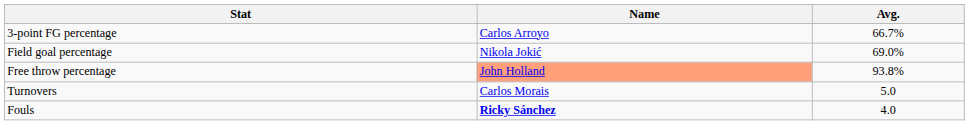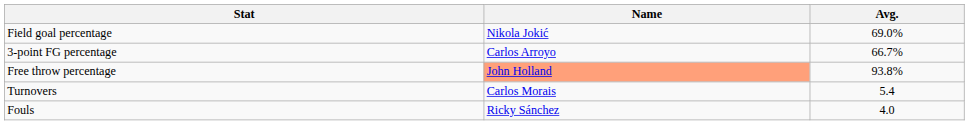rows swapped: Field goal percentage <-> 3-point FG percentage
Turnovers | Avg.: 5.0 -> 5.4
Fouls | Name: bold -> normal
